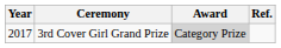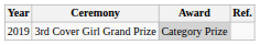3rd Cover Girl Grand Prize | Year: 2017 -> 2019
